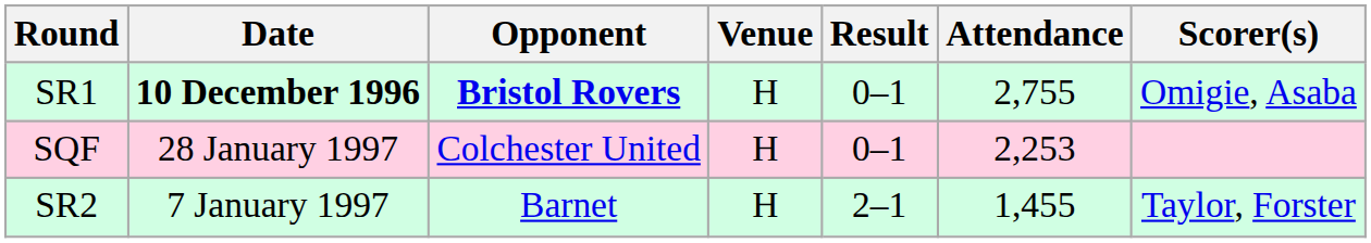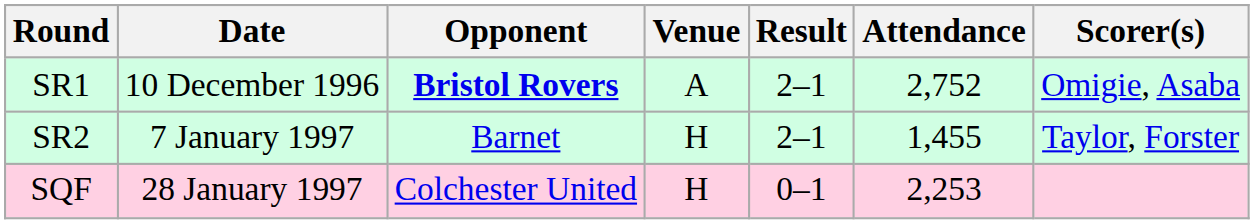SR1 | Date: bold -> normal
SR1 | Venue: H -> A
SR1 | Result: 0–1 -> 2–1
SR1 | Attendance: 2,755 -> 2,752
rows swapped: SR2 <-> SQF
